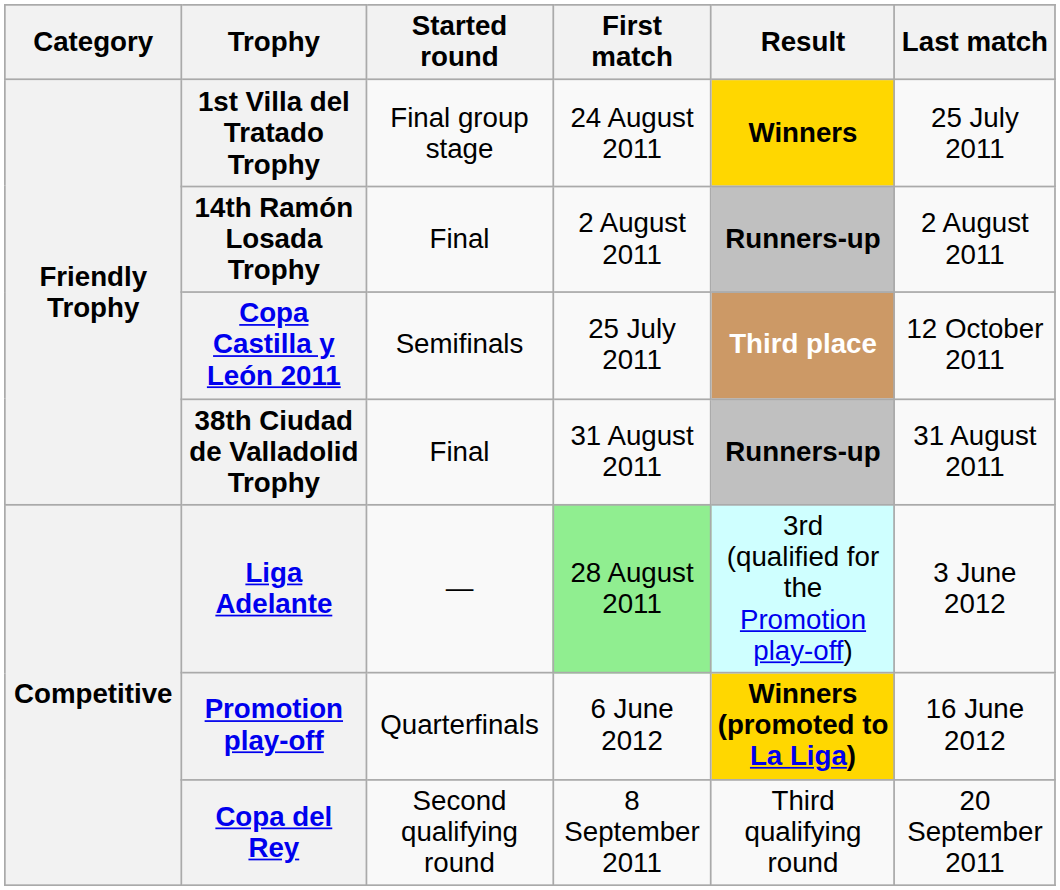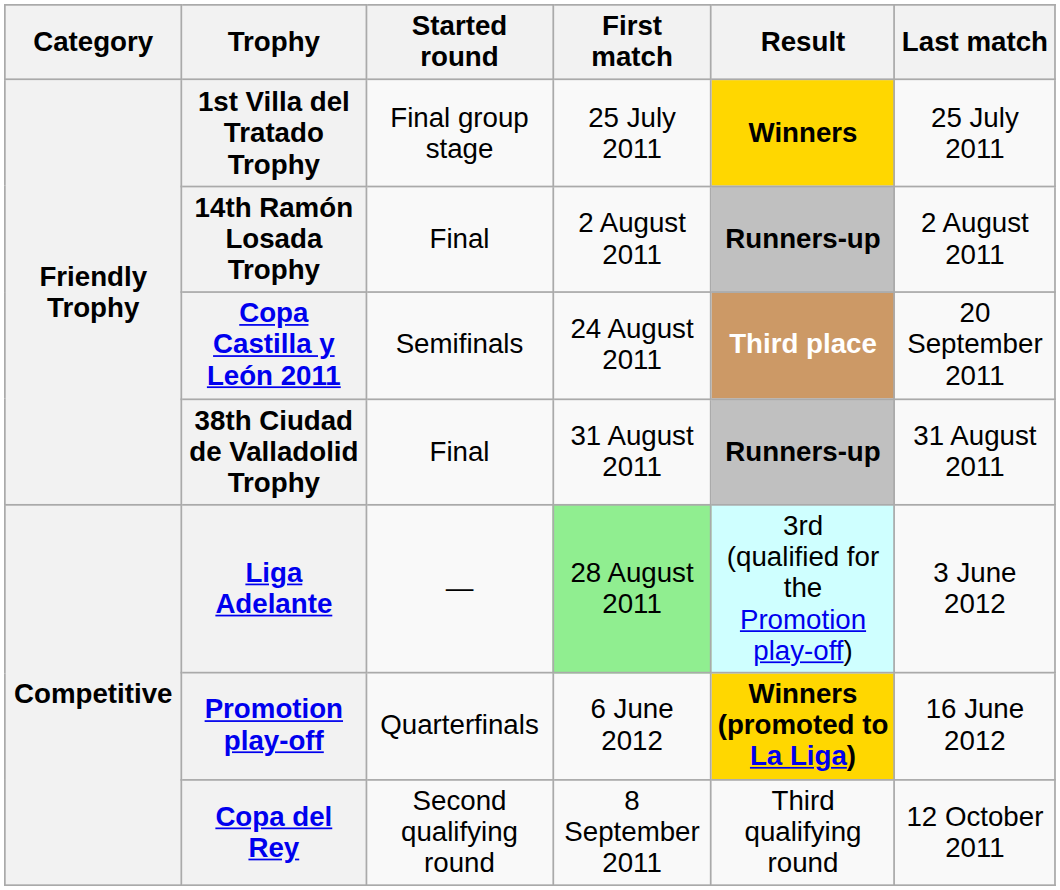1st Villa del Tratado Trophy | First match: 24 August 2011 -> 25 July 2011
Copa Castilla y León 2011 | First match: 25 July 2011 -> 24 August 2011
Copa Castilla y León 2011 | Last match: 12 October 2011 -> 20 September 2011
Copa del Rey | Last match: 20 September 2011 -> 12 October 2011
